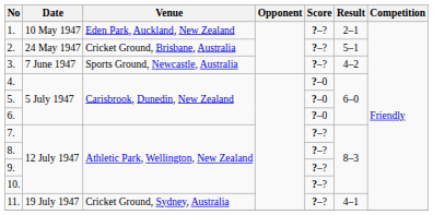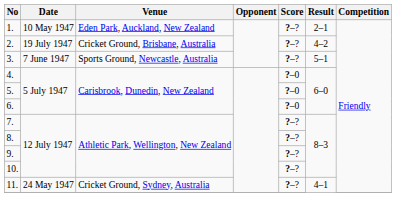2. | Date: 24 May 1947 -> 19 July 1947
2. | Result: 5–1 -> 4–2
3. | Result: 4–2 -> 5–1
11. | Date: 19 July 1947 -> 24 May 1947
